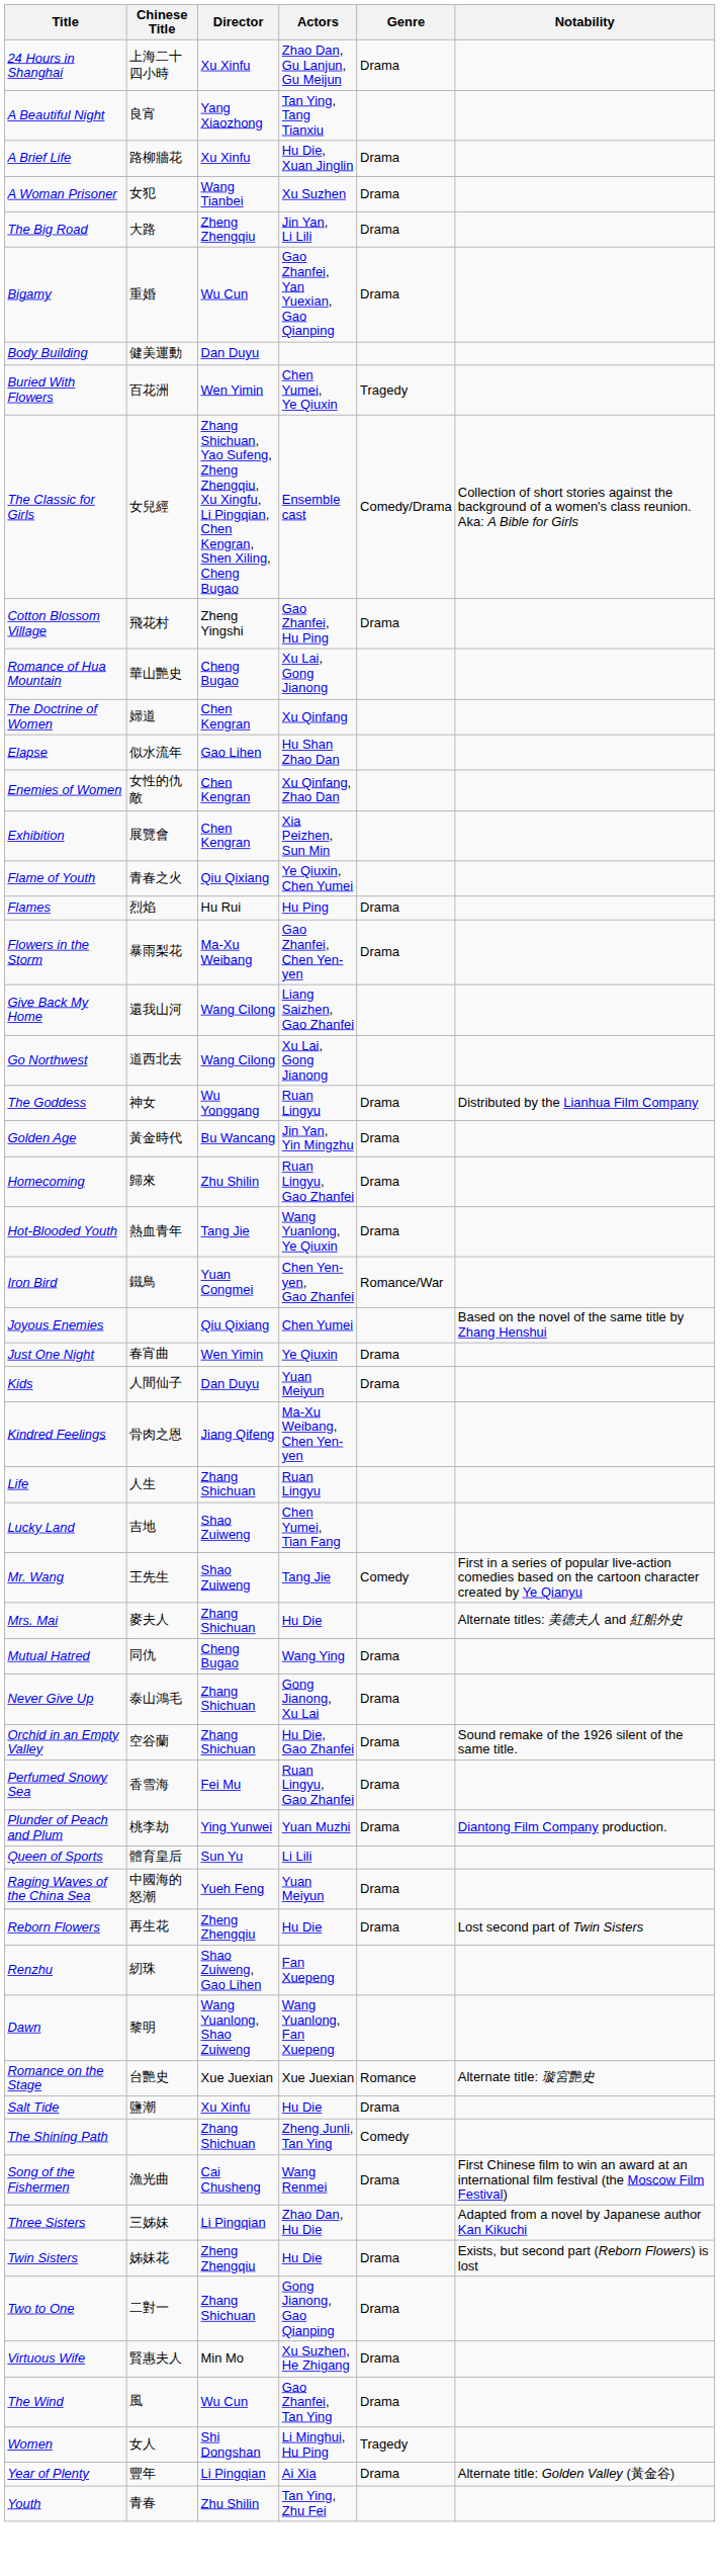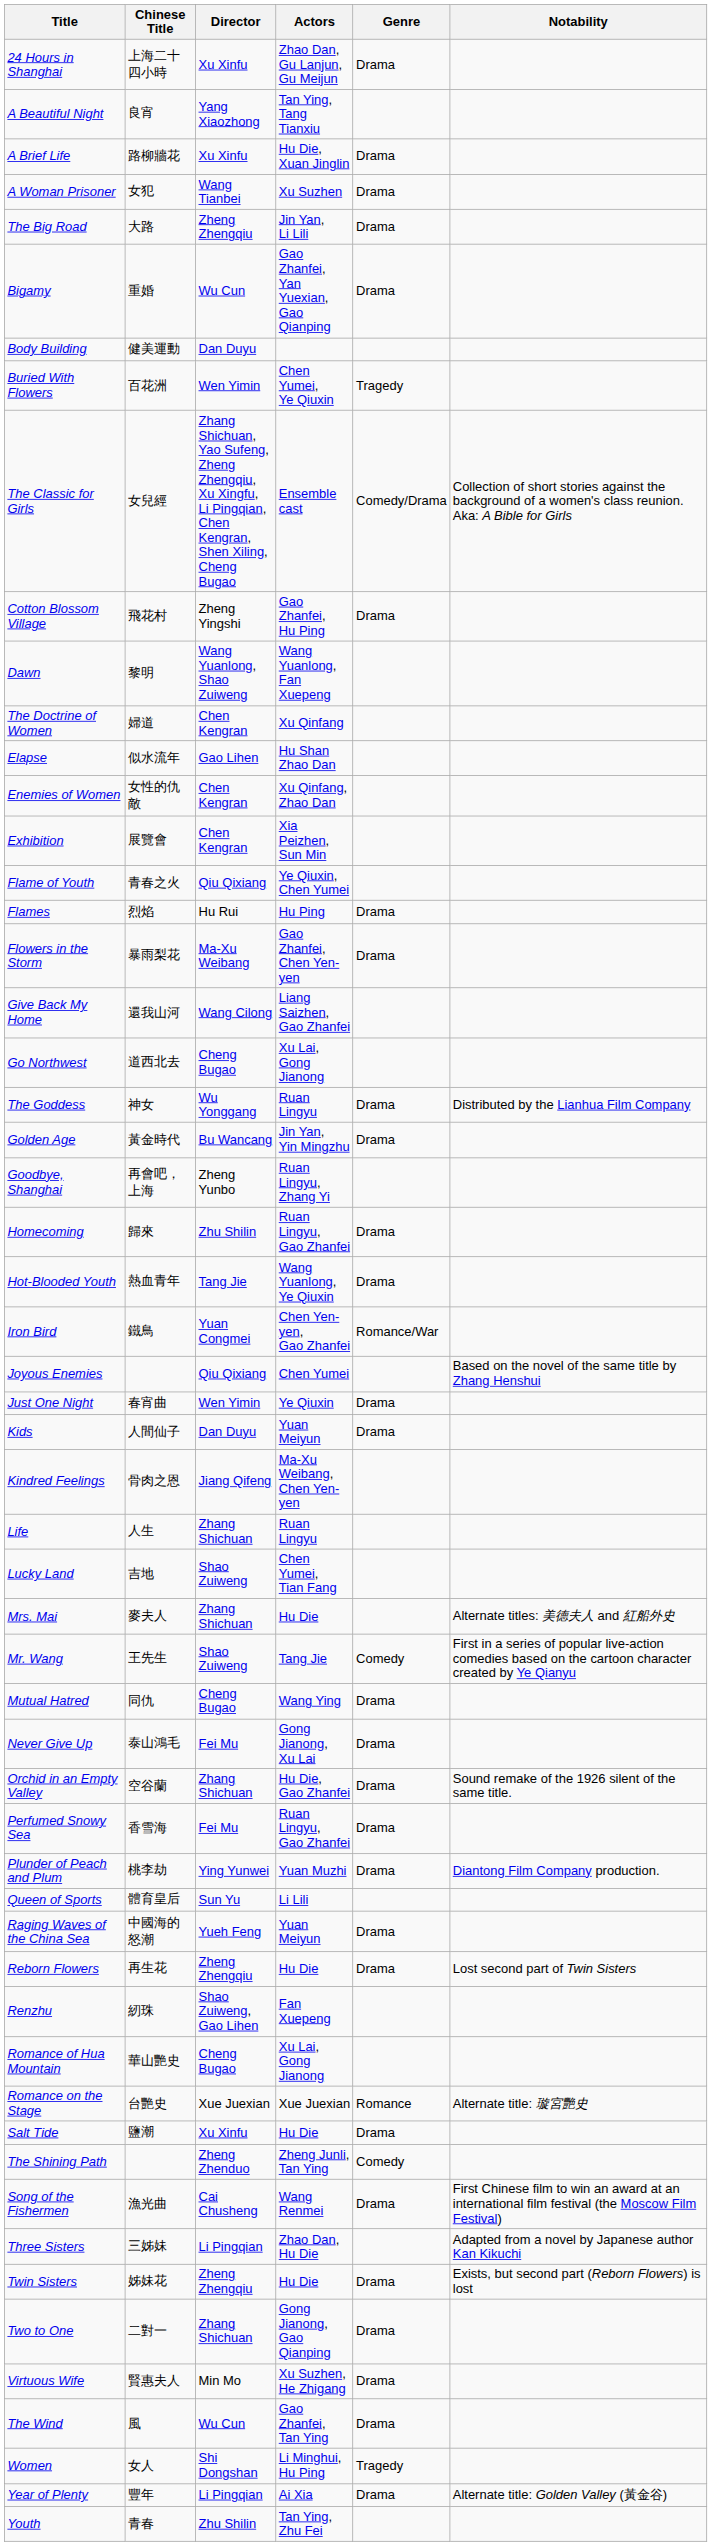rows swapped: Dawn <-> Romance of Hua Mountain
Go Northwest | Director: Wang Cilong -> Cheng Bugao
+ row: Goodbye, Shanghai | 再會吧，上海 | Zheng Yunbo | Ruan Lingyu, Zhang Yi
rows swapped: Mr. Wang <-> Mrs. Mai
Never Give Up | Director: Zhang Shichuan -> Fei Mu
The Shining Path | Director: Zhang Shichuan -> Zheng Zhenduo
